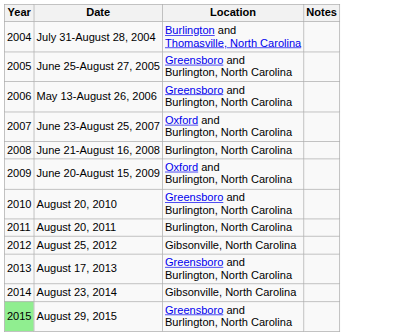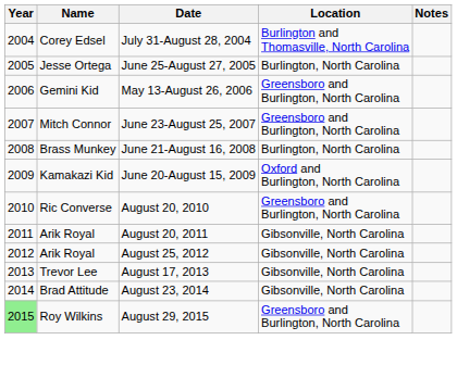+ column: Name | Corey Edsel | Jesse Ortega | Gemini Kid | Mitch Connor | Brass Munkey | Kamakazi Kid | Ric Converse | Arik Royal | Arik Royal | Trevor Lee | Brad Attitude | Roy Wilkins
June 25-August 27, 2005 | Location: Greensboro and Burlington, North Carolina -> Burlington, North Carolina
June 23-August 25, 2007 | Location: Oxford and Burlington, North Carolina -> Greensboro and Burlington, North Carolina
August 20, 2011 | Location: Burlington, North Carolina -> Gibsonville, North Carolina
August 17, 2013 | Location: Greensboro and Burlington, North Carolina -> Gibsonville, North Carolina
